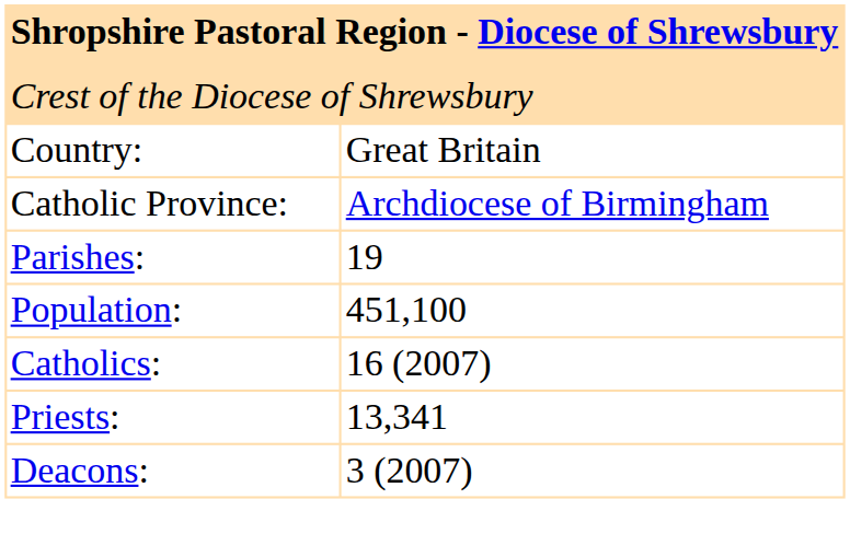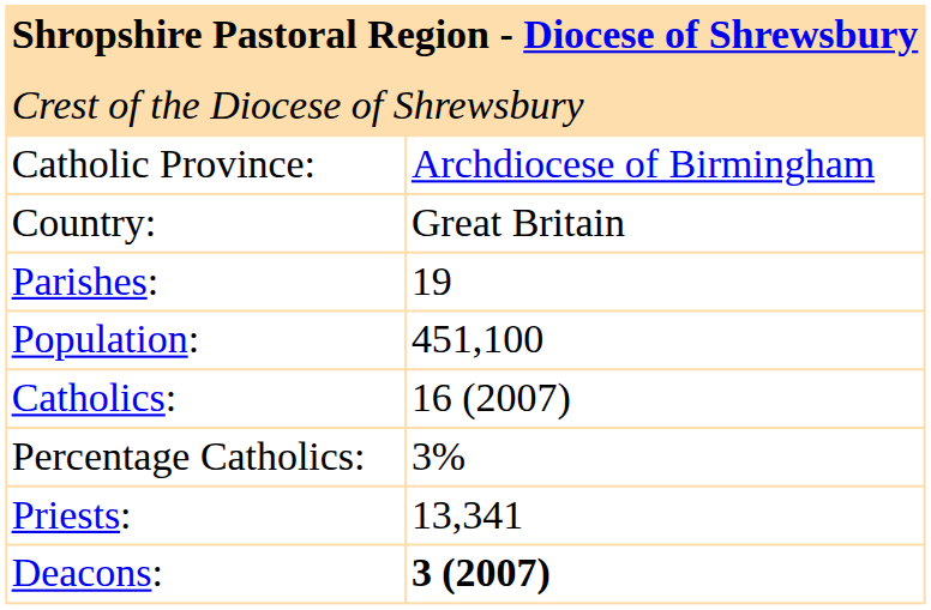rows swapped: Country: <-> Catholic Province:
+ row: Percentage Catholics: | 3%
Deacons: | column 2: normal -> bold
